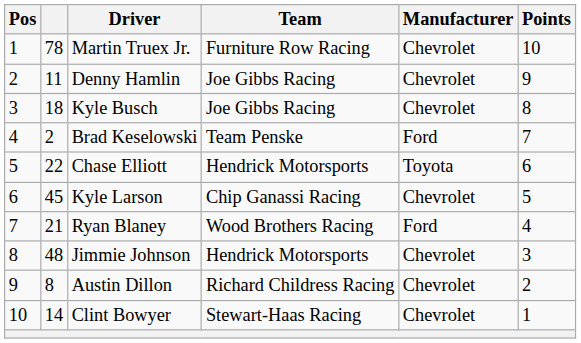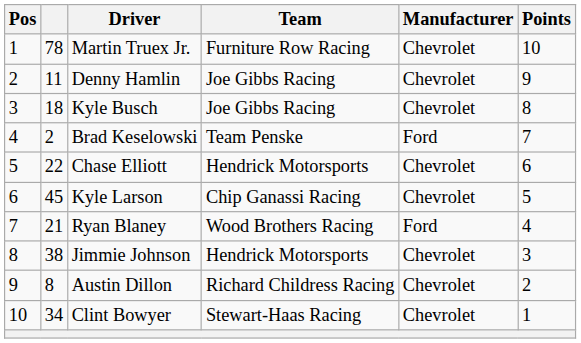Chase Elliott | Manufacturer: Toyota -> Chevrolet
Jimmie Johnson | column 2: 48 -> 38
Clint Bowyer | column 2: 14 -> 34
